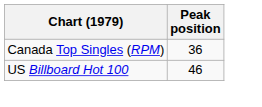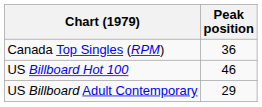+ row: US Billboard Adult Contemporary | 29
